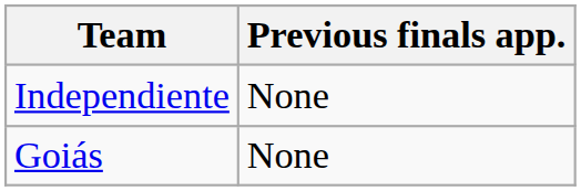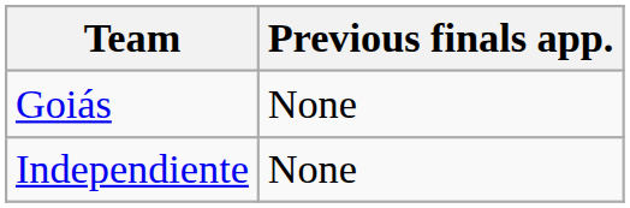rows swapped: Goiás <-> Independiente
